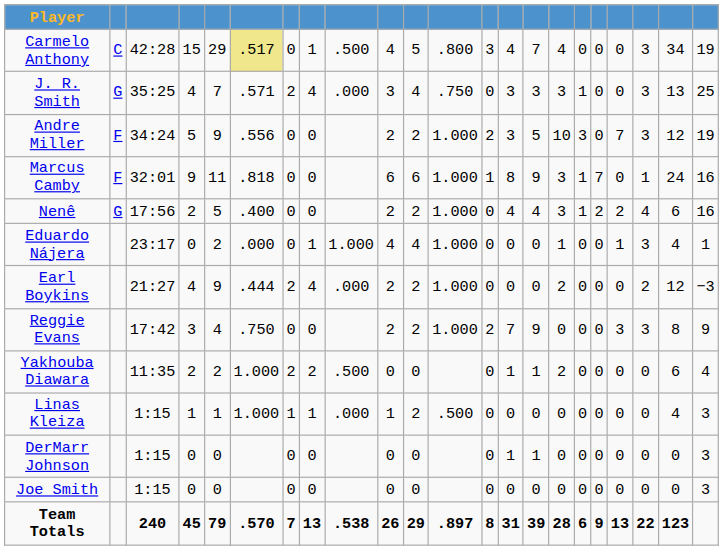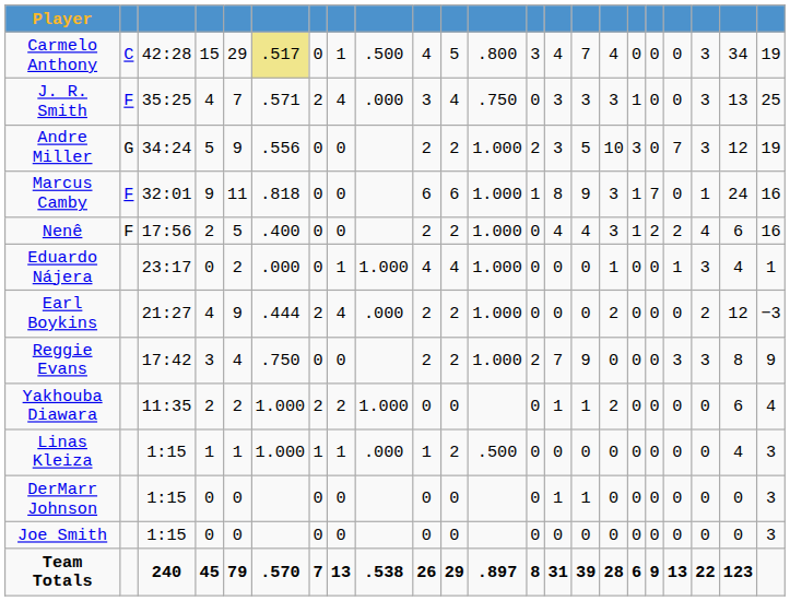J. R. Smith | column 2: G -> F
Andre Miller | column 2: F -> G
Nenê | column 2: G -> F
Yakhouba Diawara | column 9: .500 -> 1.000
